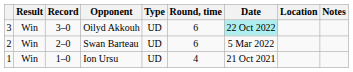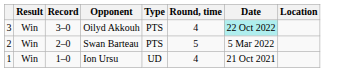- column: Notes
Oilyd Akkouh | Type: UD -> PTS
Oilyd Akkouh | Round, time: 6 -> 4
Swan Barteau | Type: UD -> PTS
Swan Barteau | Round, time: 6 -> 5
